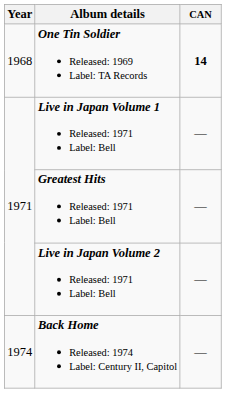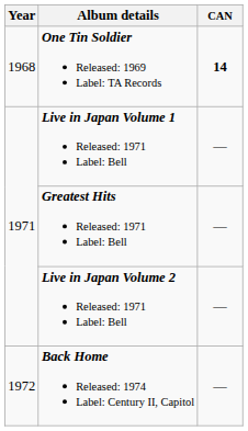Back Home Released: 1974 Label: Century II, Capitol | Year: 1974 -> 1972
